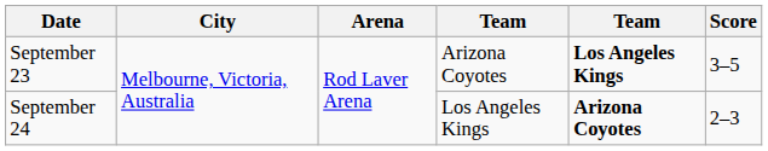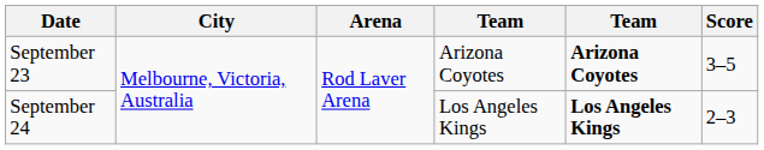September 23 | column 5: Los Angeles Kings -> Arizona Coyotes
September 24 | column 5: Arizona Coyotes -> Los Angeles Kings
